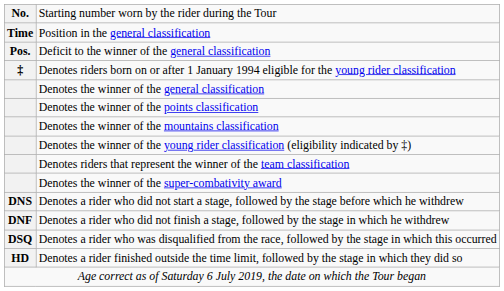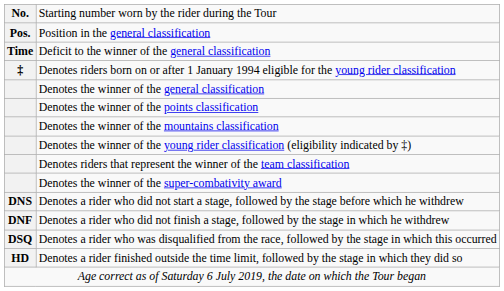Position in the general classification | column 1: Time -> Pos.
Deficit to the winner of the general classification | column 1: Pos. -> Time
